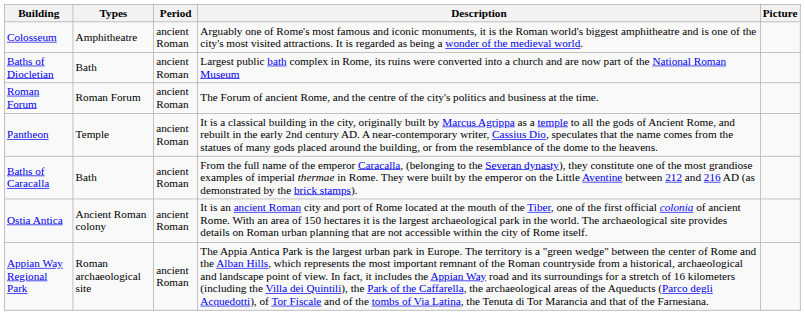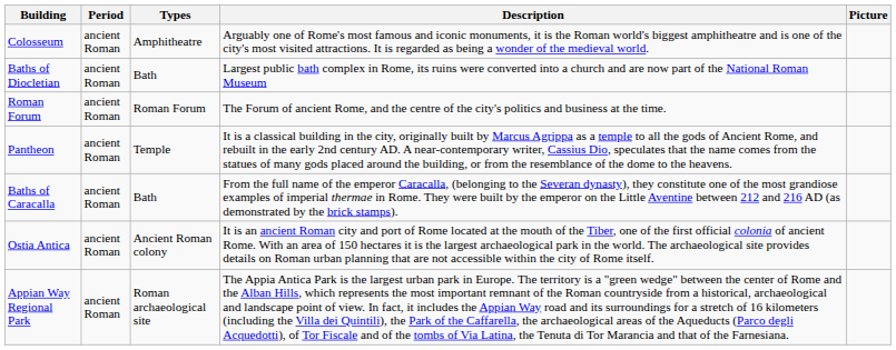columns swapped: Types <-> Period
